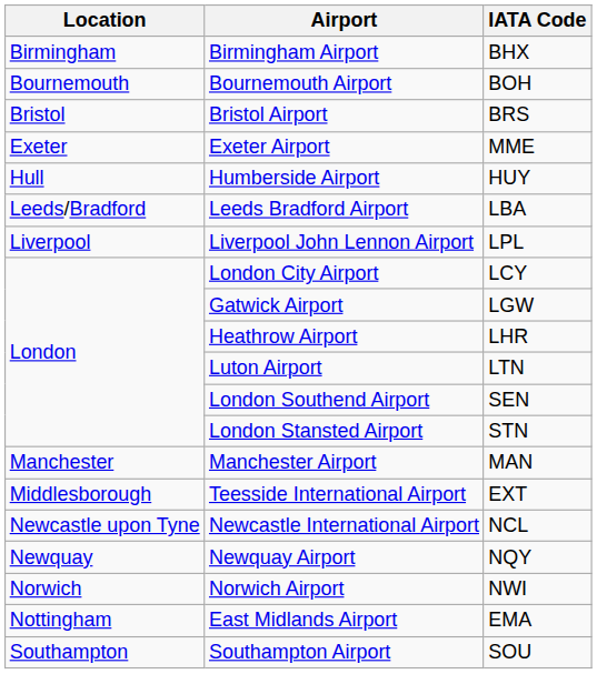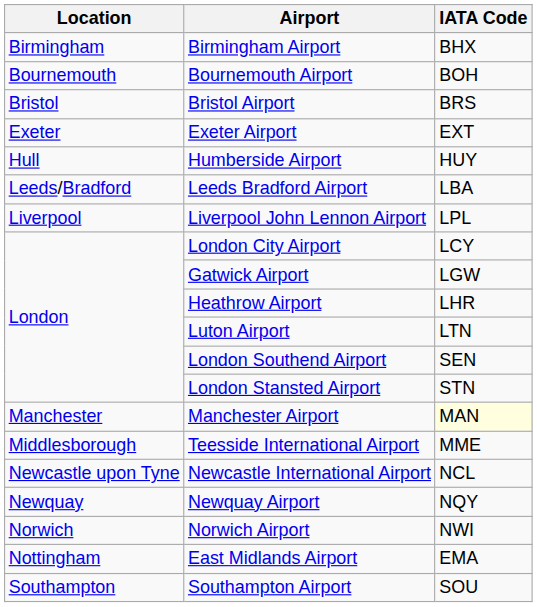Exeter Airport | IATA Code: MME -> EXT
Manchester Airport | IATA Code: no background -> lightyellow background
Teesside International Airport | IATA Code: EXT -> MME
